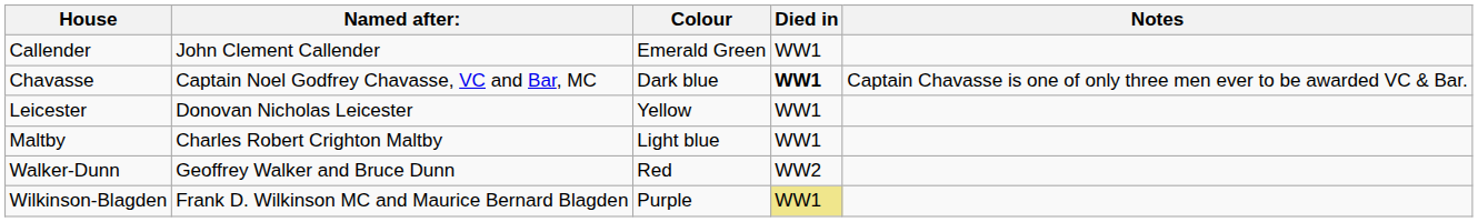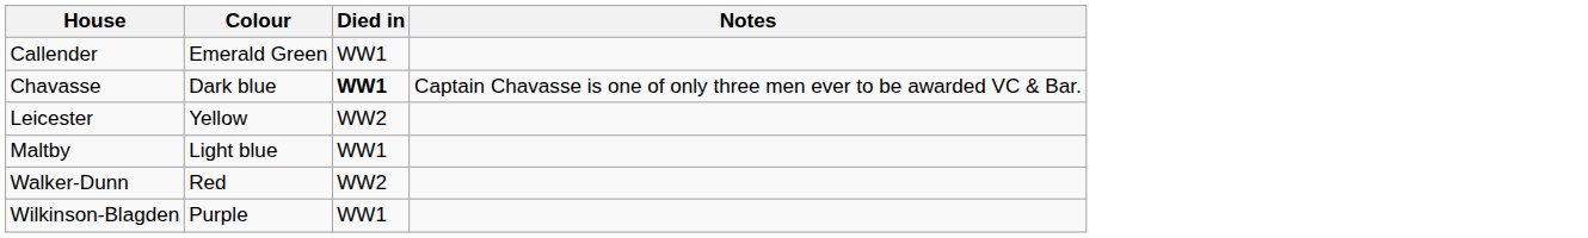- column: Named after: | John Clement Callender | Captain Noel Godfrey Chavasse, VC and Bar, MC | Donovan Nicholas Leicester | Charles Robert Crighton Maltby | Geoffrey Walker and Bruce Dunn | Frank D. Wilkinson MC and Maurice Bernard Blagden
Leicester | Died in: WW1 -> WW2
Wilkinson-Blagden | Died in: khaki background -> no background
